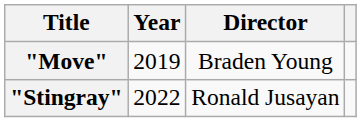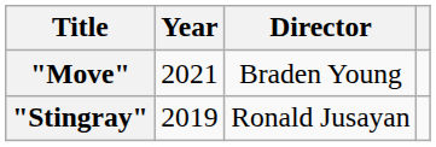"Move" | Year: 2019 -> 2021
"Stingray" | Year: 2022 -> 2019
